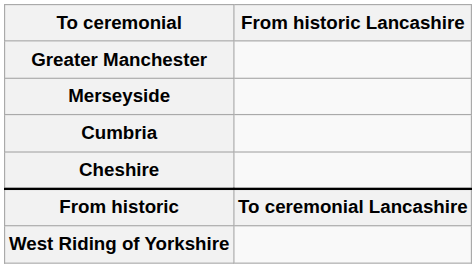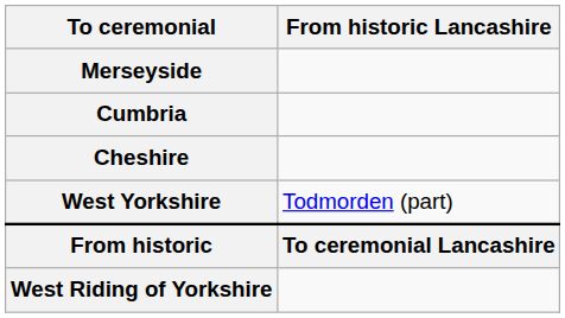- row: Greater Manchester
+ row: West Yorkshire | Todmorden (part)
